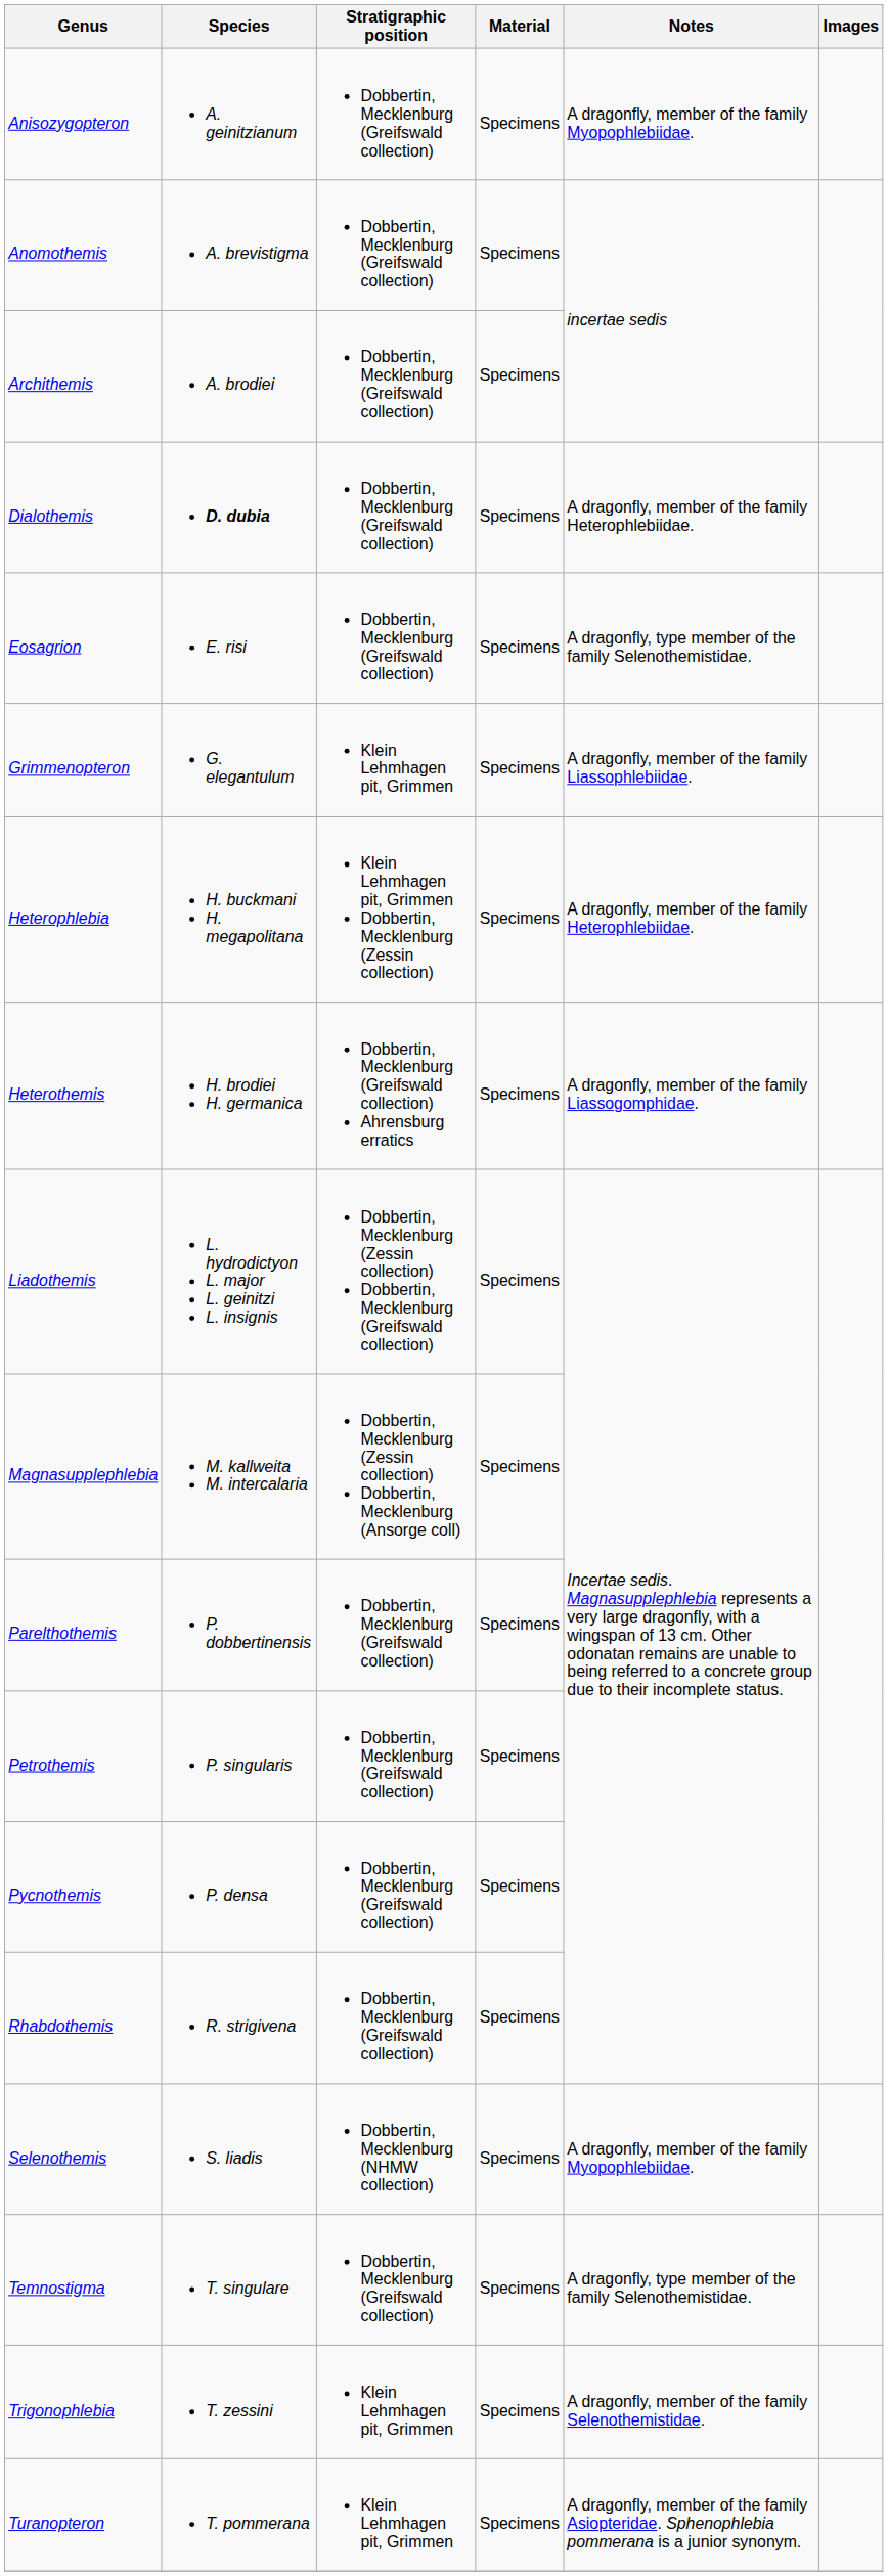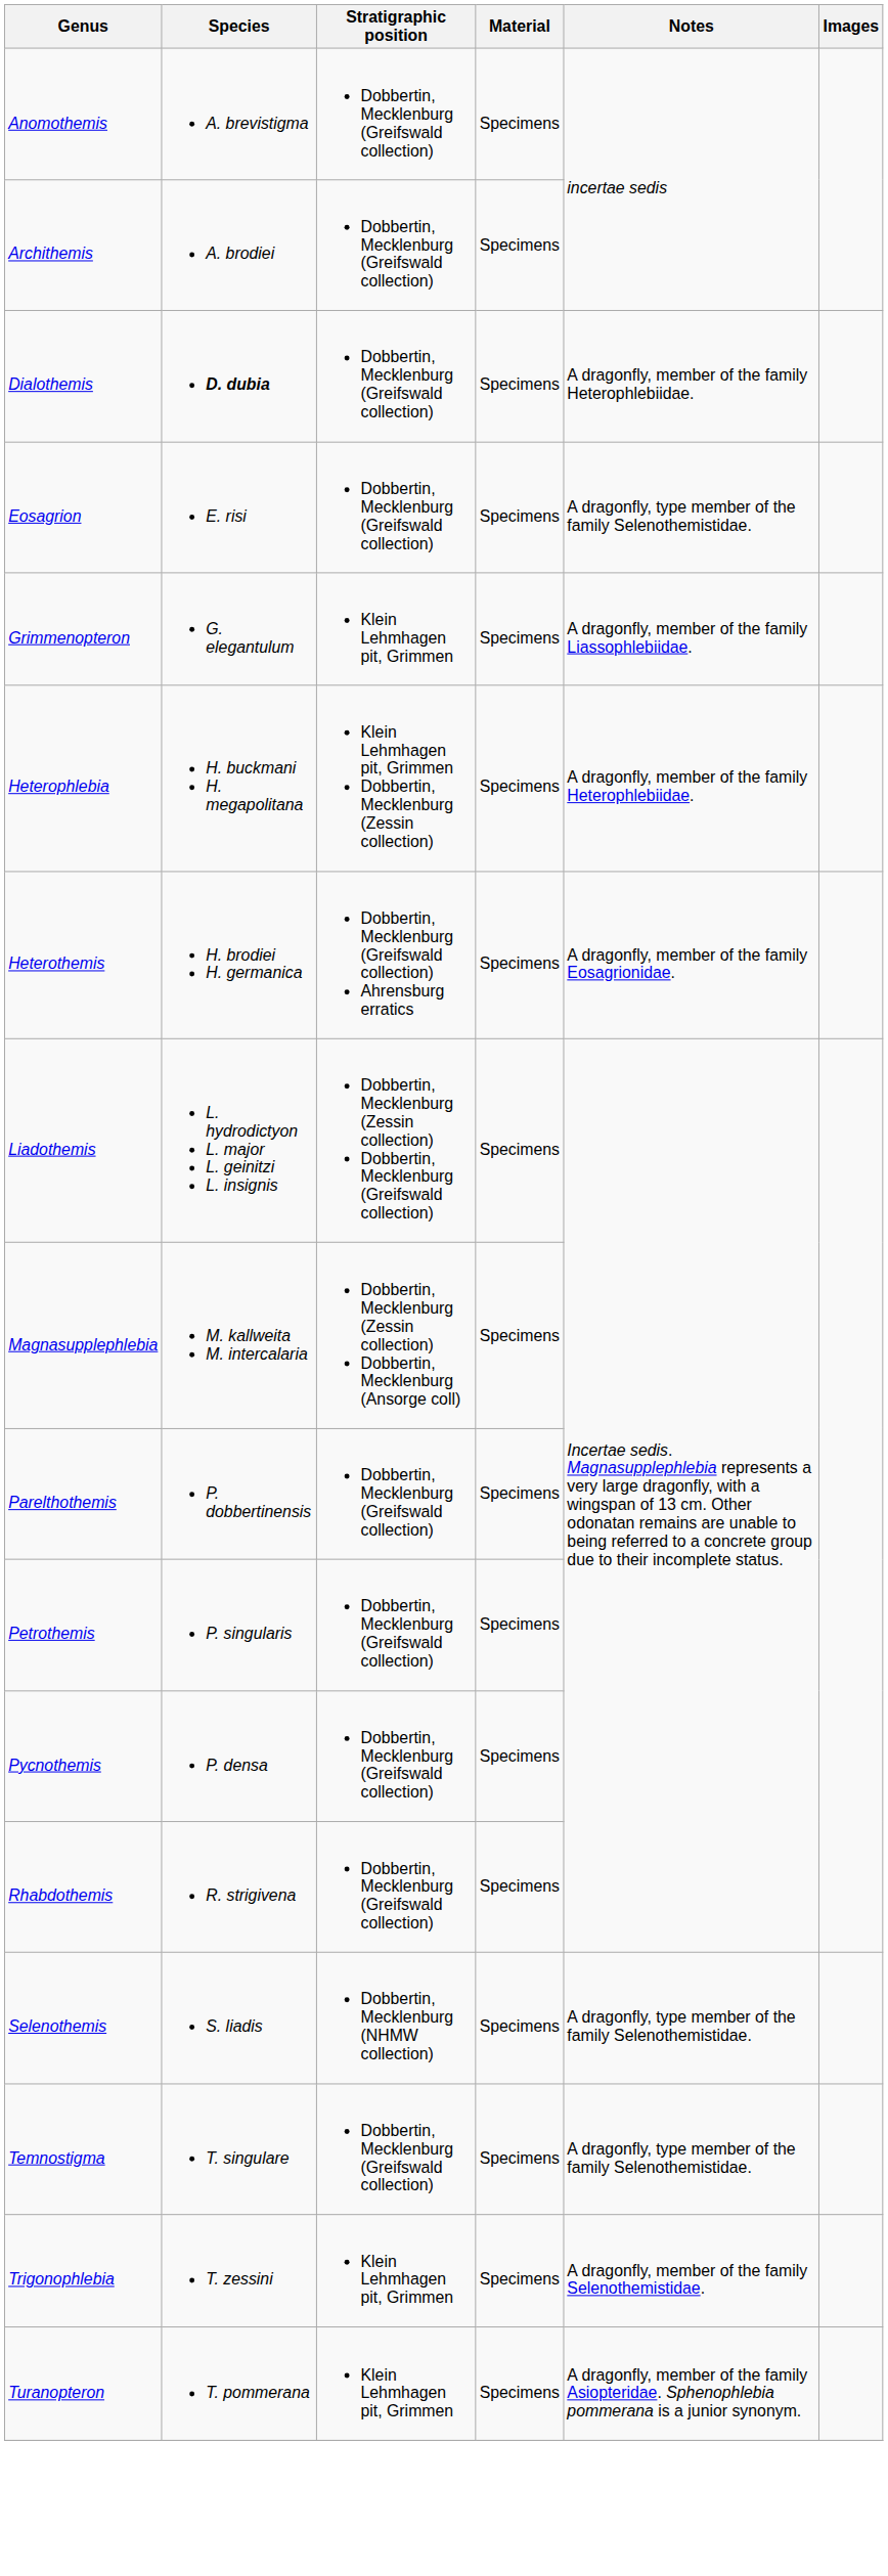- row: Anisozygopteron | A. geinitzianum | Dobbertin, Mecklenburg (Greifswald collection) | Specimens | A dragonfly, member of the family Myopophlebiidae.
Heterothemis | Notes: A dragonfly, member of the family Liassogomphidae. -> A dragonfly, member of the family Eosagrionidae.
Selenothemis | Notes: A dragonfly, member of the family Myopophlebiidae. -> A dragonfly, type member of the family Selenothemistidae.
